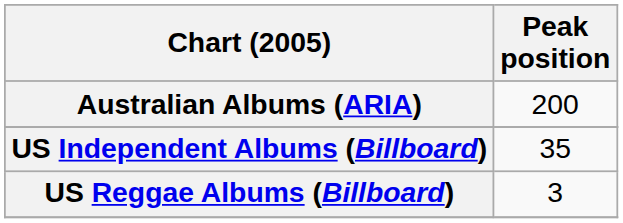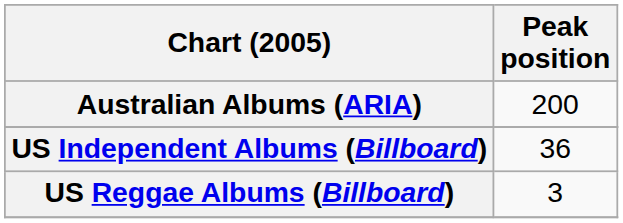US Independent Albums (Billboard) | Peak position: 35 -> 36
